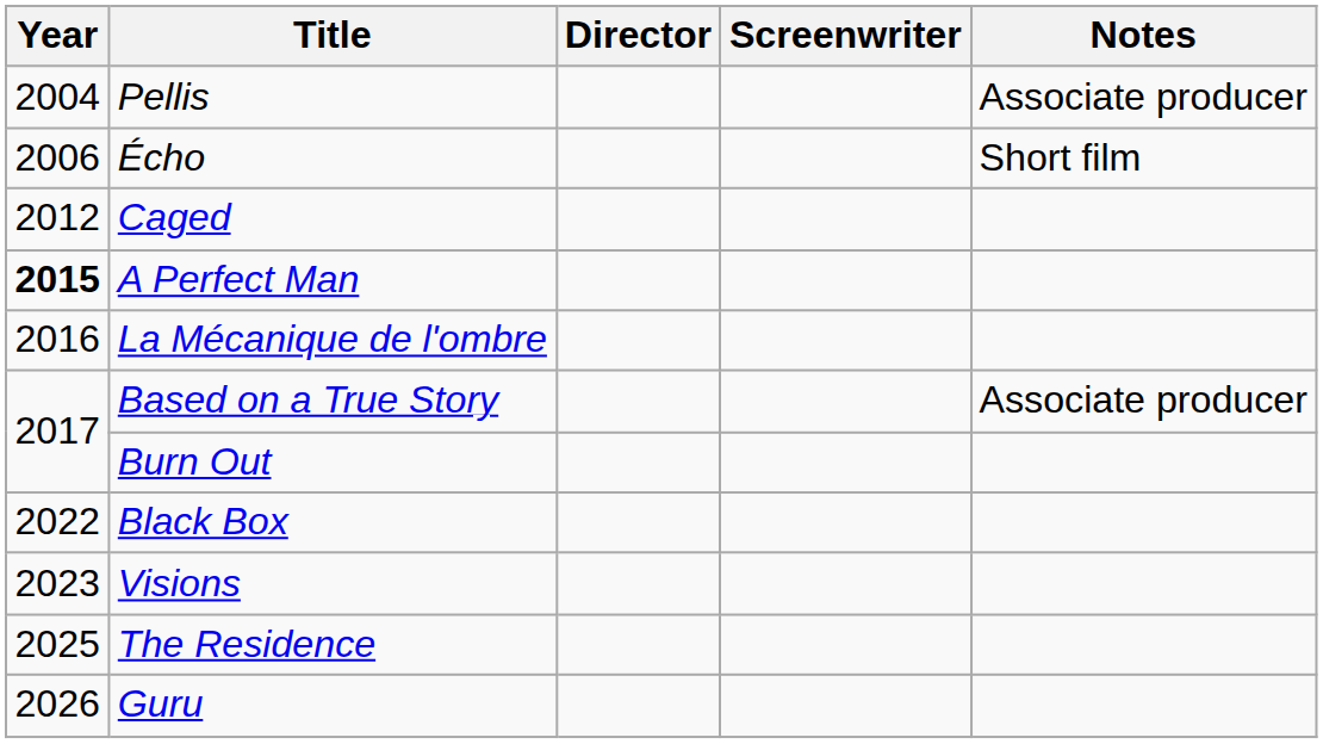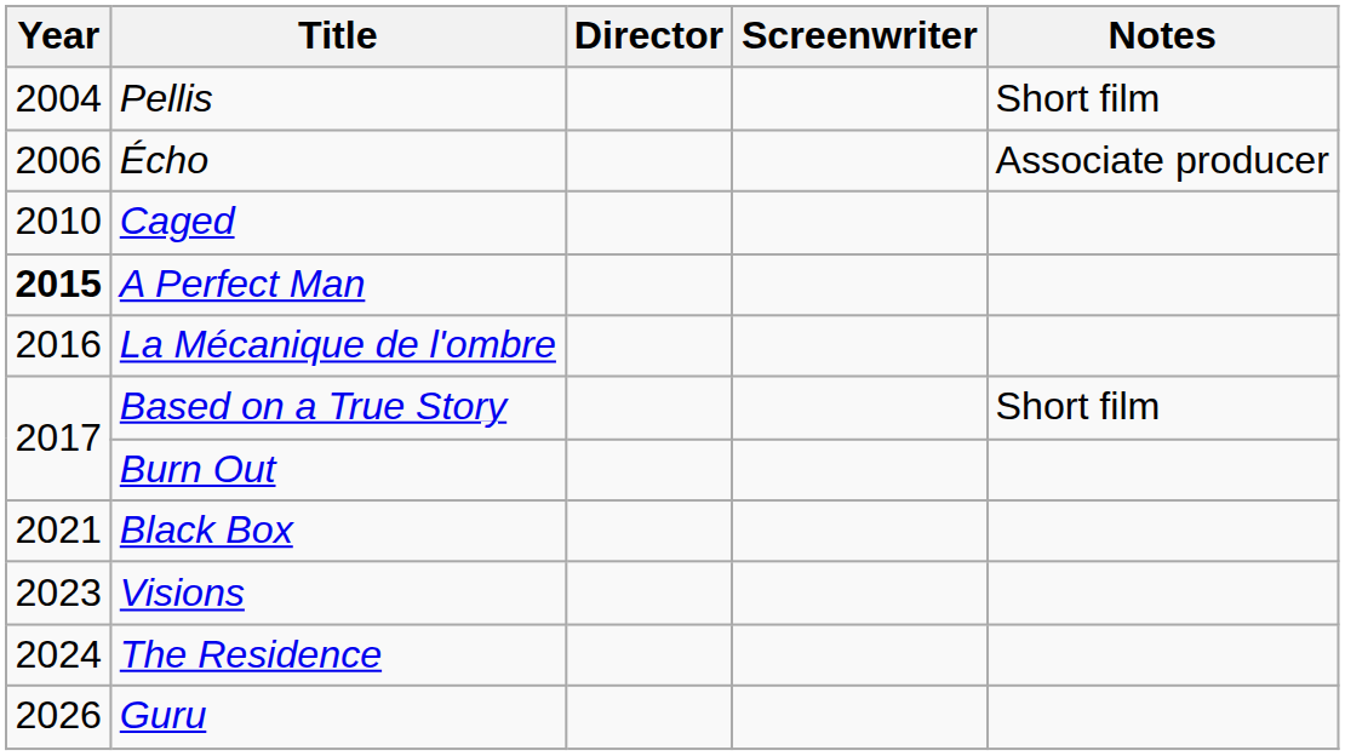Pellis | Notes: Associate producer -> Short film
Écho | Notes: Short film -> Associate producer
Caged | Year: 2012 -> 2010
Based on a True Story | Notes: Associate producer -> Short film
Black Box | Year: 2022 -> 2021
The Residence | Year: 2025 -> 2024
